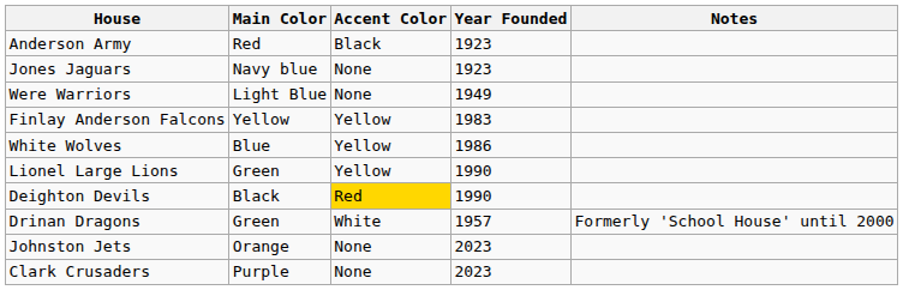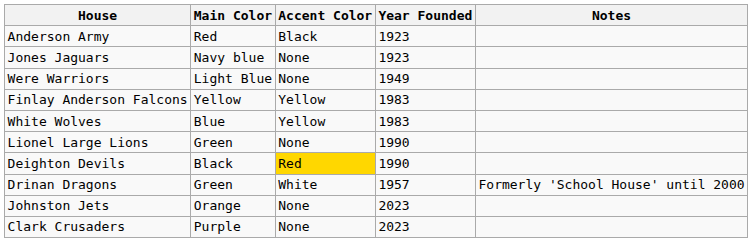White Wolves | Year Founded: 1986 -> 1983
Lionel Large Lions | Accent Color: Yellow -> None
